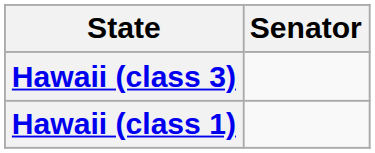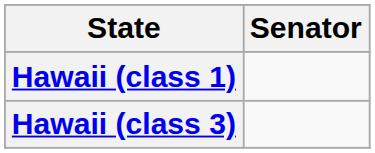rows swapped: Hawaii (class 1) <-> Hawaii (class 3)
